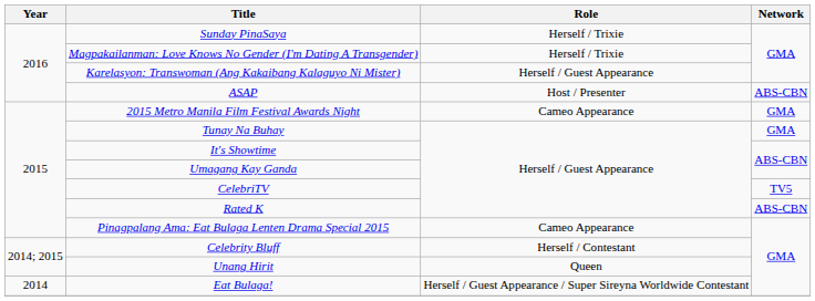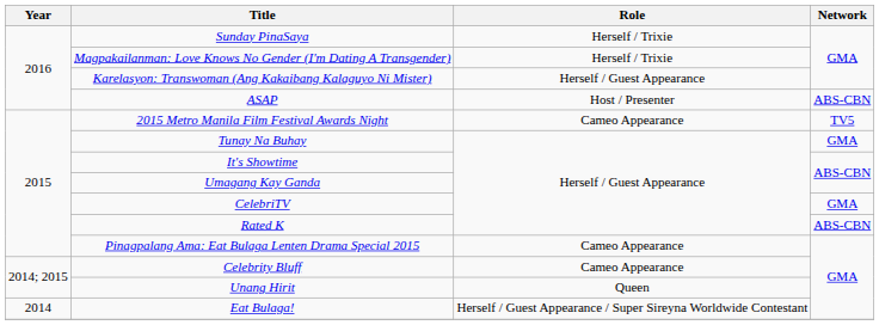2015 Metro Manila Film Festival Awards Night | Network: GMA -> TV5
CelebriTV | Network: TV5 -> GMA
Celebrity Bluff | Role: Herself / Contestant -> Cameo Appearance
